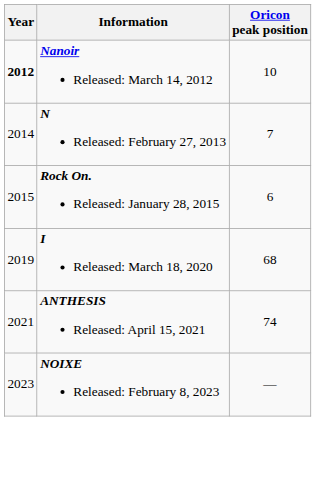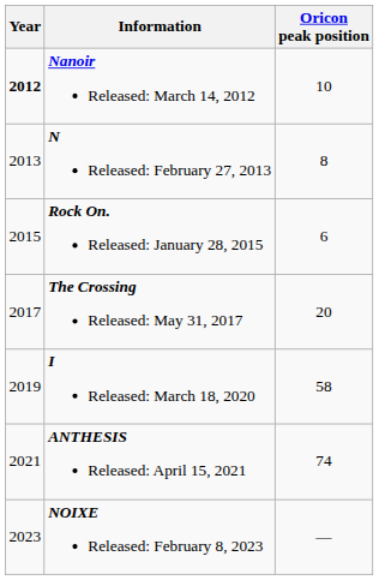N Released: February 27, 2013 | Year: 2014 -> 2013
N Released: February 27, 2013 | Oricon peak position: 7 -> 8
+ row: 2017 | The Crossing Released: May 31, 2017 | 20
I Released: March 18, 2020 | Oricon peak position: 68 -> 58
